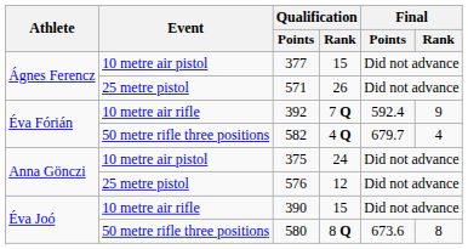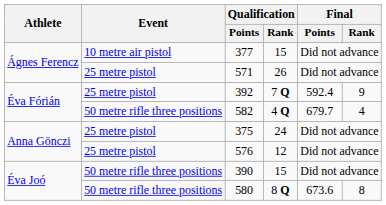392 | Event: 10 metre air rifle -> 25 metre pistol
375 | Event: 10 metre air pistol -> 25 metre pistol
390 | Event: 10 metre air rifle -> 50 metre rifle three positions
